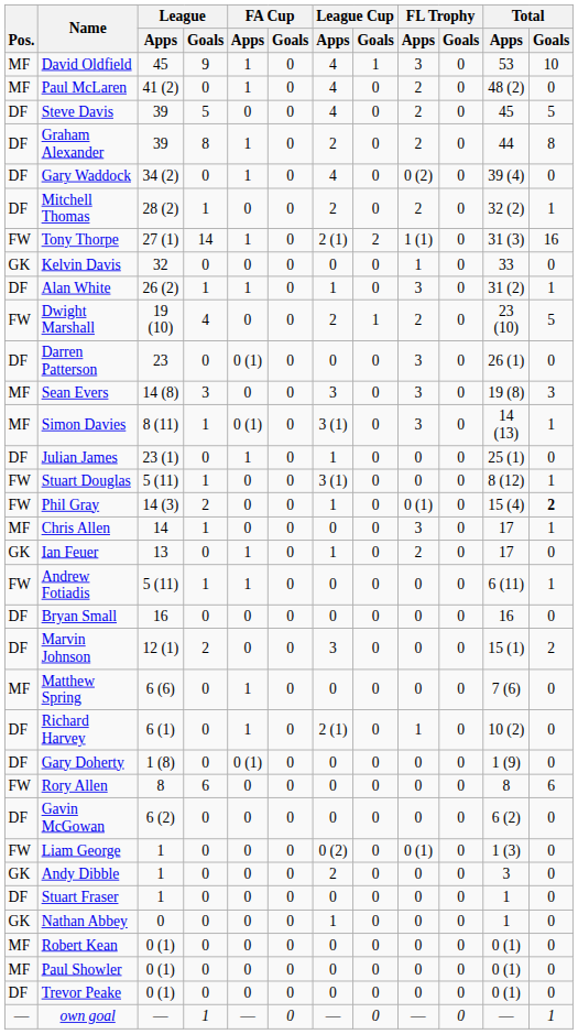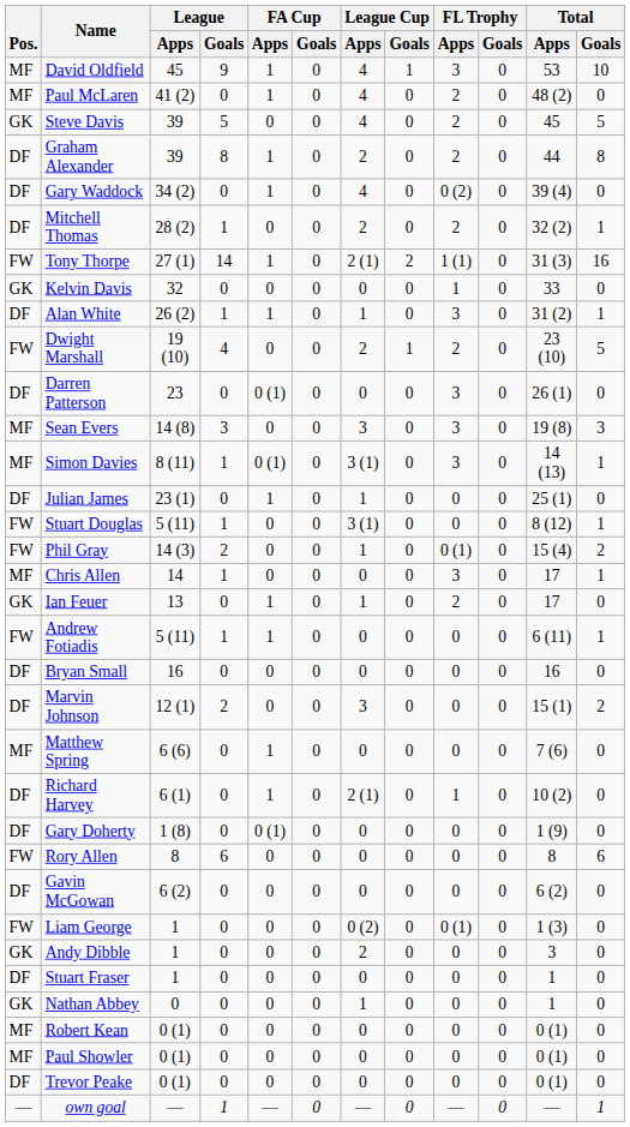Steve Davis | Pos.: DF -> GK
Phil Gray | Total / Goals: bold -> normal
